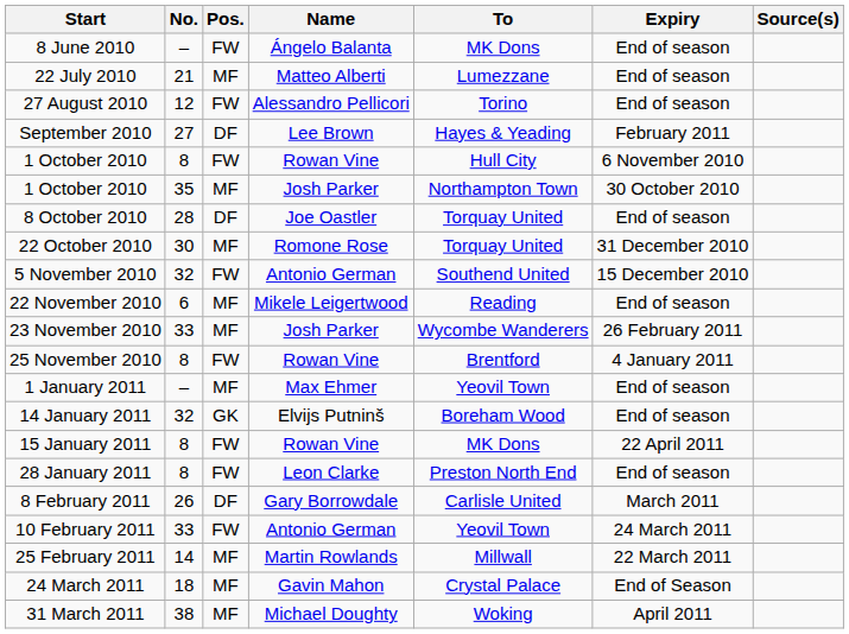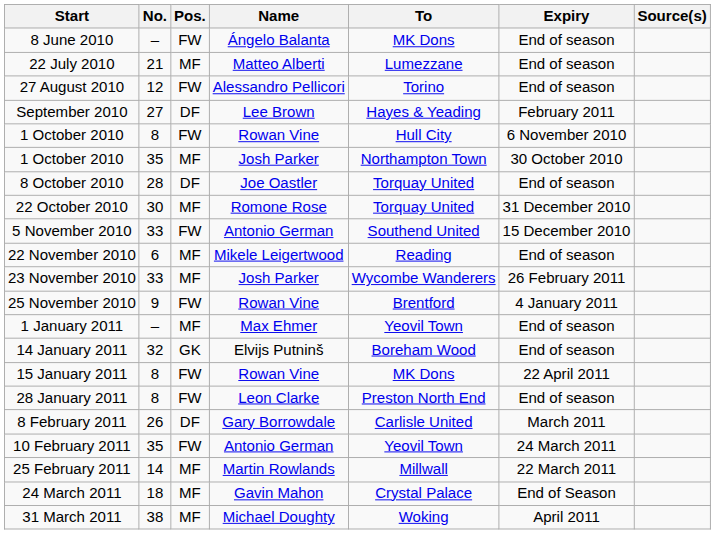5 November 2010 | No.: 32 -> 33
25 November 2010 | No.: 8 -> 9
10 February 2011 | No.: 33 -> 35
